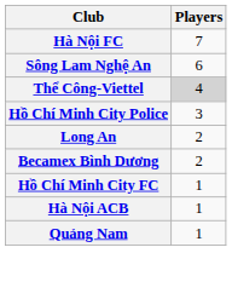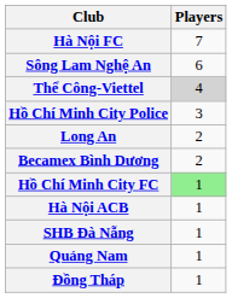Hồ Chí Minh City FC | Players: no background -> lightgreen background
+ row: SHB Đà Nẵng | 1
+ row: Đồng Tháp | 1
